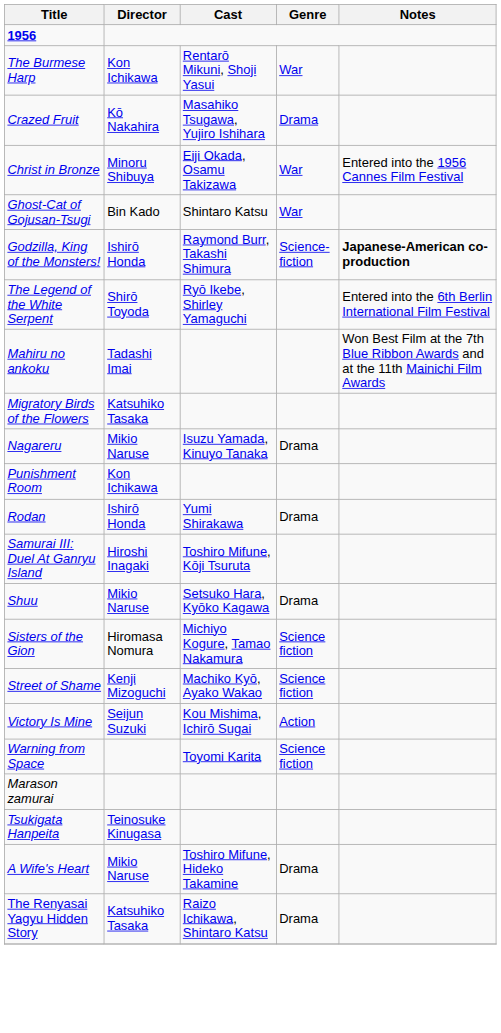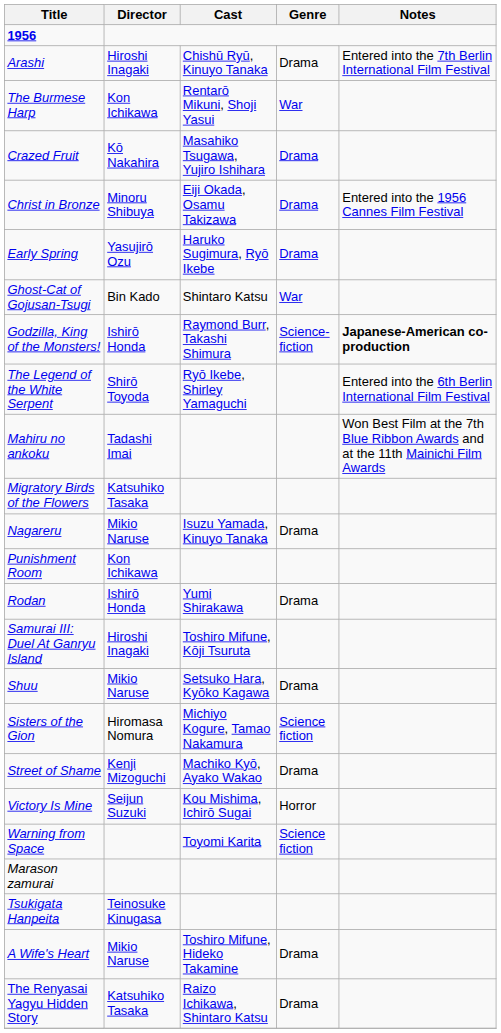+ row: Arashi | Hiroshi Inagaki | Chishū Ryū, Kinuyo Tanaka | Drama | Entered into the 7th Berlin International Film Festival
Christ in Bronze | Genre: War -> Drama
+ row: Early Spring | Yasujirō Ozu | Haruko Sugimura, Ryō Ikebe | Drama
Street of Shame | Genre: Science fiction -> Drama
Victory Is Mine | Genre: Action -> Horror
